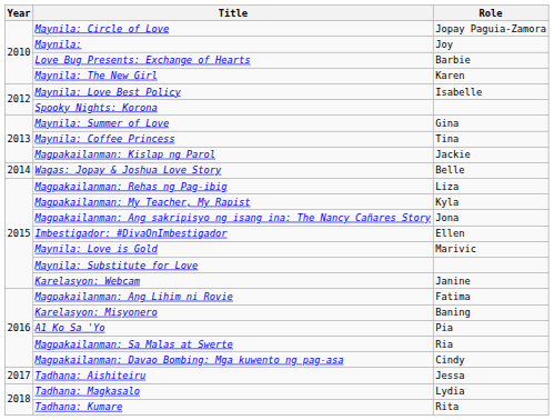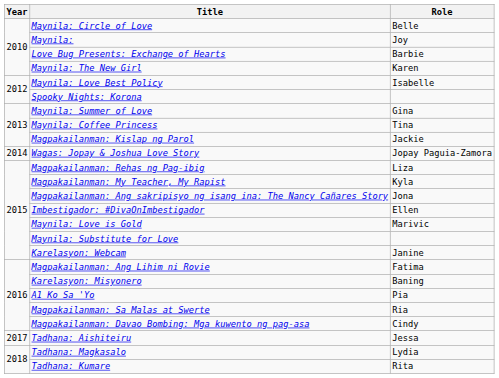Maynila: Circle of Love | Role: Jopay Paguia-Zamora -> Belle
Wagas: Jopay & Joshua Love Story | Role: Belle -> Jopay Paguia-Zamora
